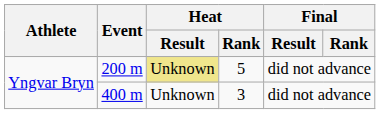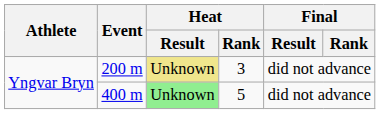200 m | Heat / Rank: 5 -> 3
400 m | Heat / Result: no background -> lightgreen background
400 m | Heat / Rank: 3 -> 5
